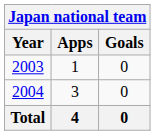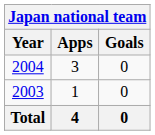rows swapped: 2003 <-> 2004
